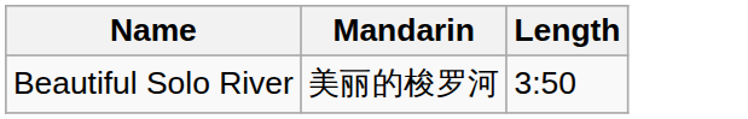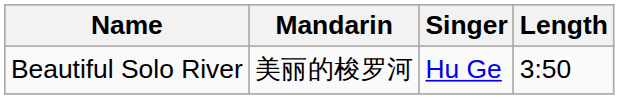+ column: Singer | Hu Ge
